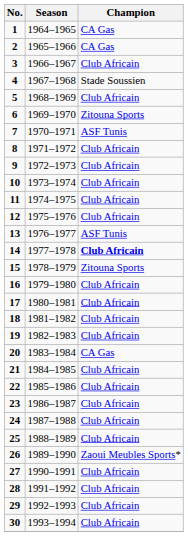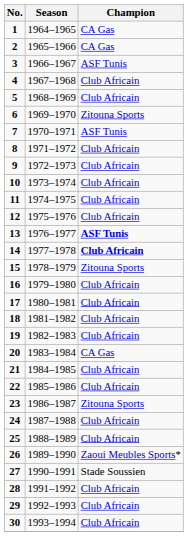3 | Champion: Club Africain -> ASF Tunis
4 | Champion: Stade Soussien -> Club Africain
13 | Champion: normal -> bold
23 | Champion: Club Africain -> Zitouna Sports
27 | Champion: Club Africain -> Stade Soussien
